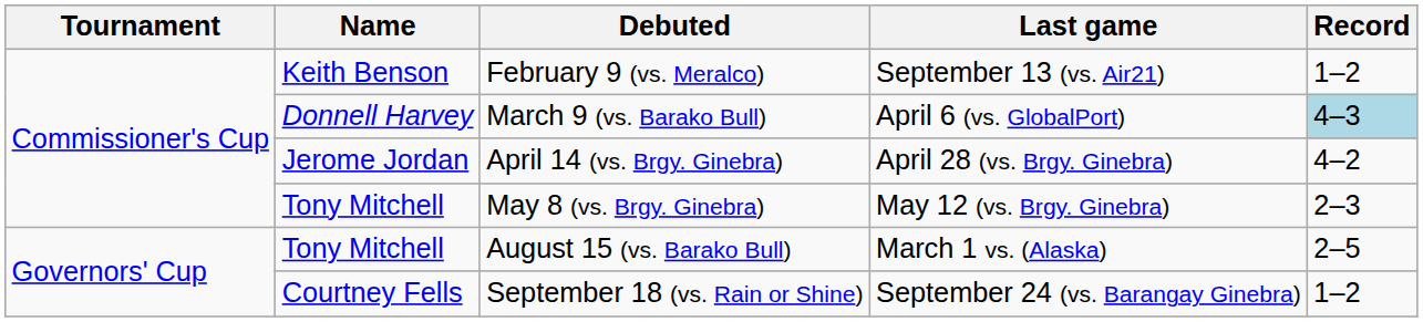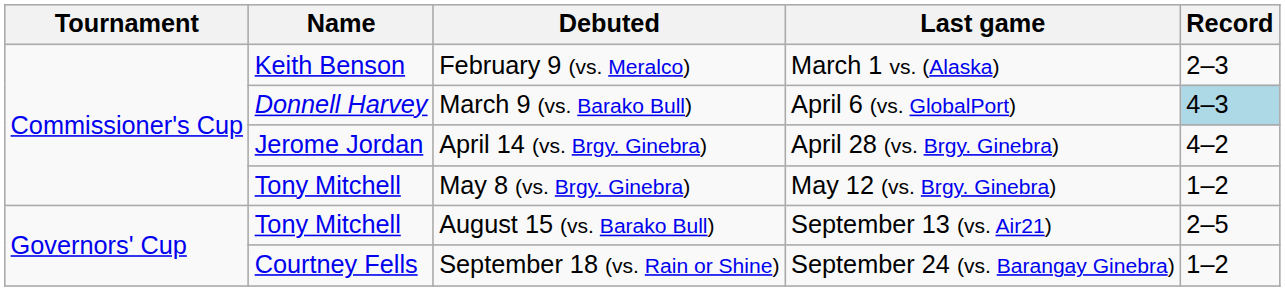February 9 (vs. Meralco) | Last game: September 13 (vs. Air21) -> March 1 vs. (Alaska)
February 9 (vs. Meralco) | Record: 1–2 -> 2–3
May 8 (vs. Brgy. Ginebra) | Record: 2–3 -> 1–2
August 15 (vs. Barako Bull) | Last game: March 1 vs. (Alaska) -> September 13 (vs. Air21)
